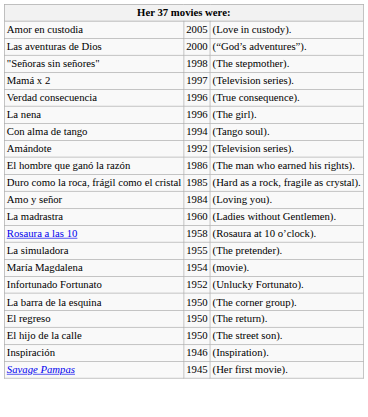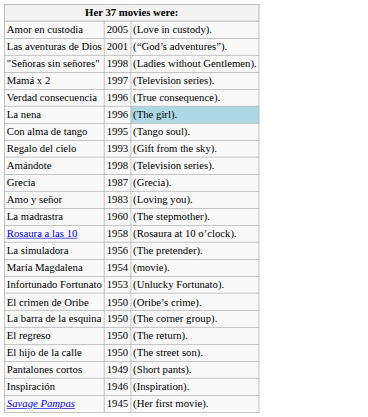Las aventuras de Dios | column 2: 2000 -> 2001
"Señoras sin señores" | column 3: (The stepmother). -> (Ladies without Gentlemen).
La nena | column 3: no background -> lightblue background
Con alma de tango | column 2: 1994 -> 1995
+ row: Regalo del cielo | 1993 | (Gift from the sky).
Amándote | column 2: 1992 -> 1998
+ row: Grecia | 1987 | (Grecia).
- row: El hombre que ganó la razón | 1986 | (The man who earned his rights).
- row: Duro como la roca, frágil como el cristal | 1985 | (Hard as a rock, fragile as crystal).
Amo y señor | column 2: 1984 -> 1983
La madrastra | column 3: (Ladies without Gentlemen). -> (The stepmother).
La simuladora | column 2: 1955 -> 1956
Infortunado Fortunato | column 2: 1952 -> 1953
+ row: El crimen de Oribe | 1950 | (Oribe’s crime).
+ row: Pantalones cortos | 1949 | (Short pants).
